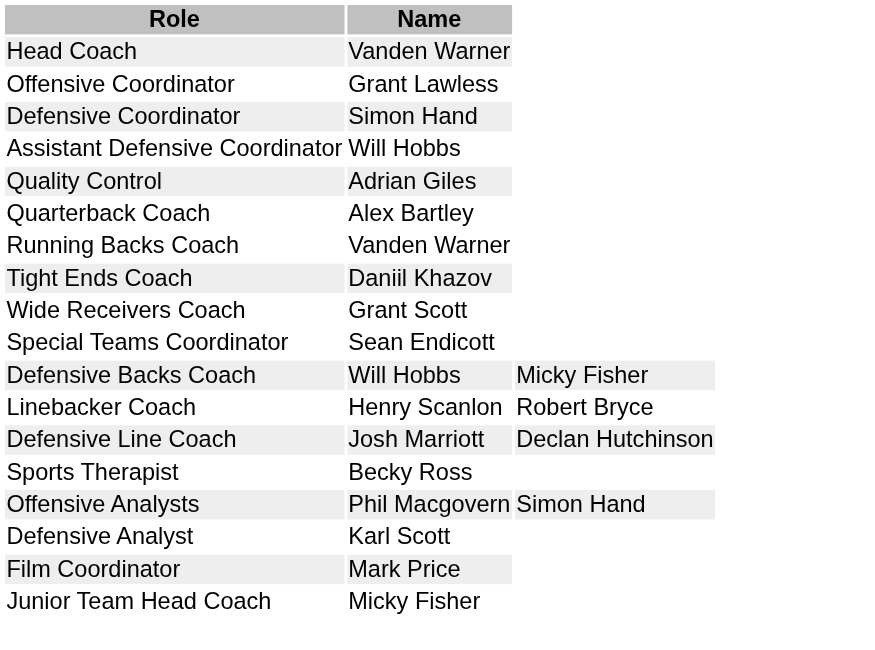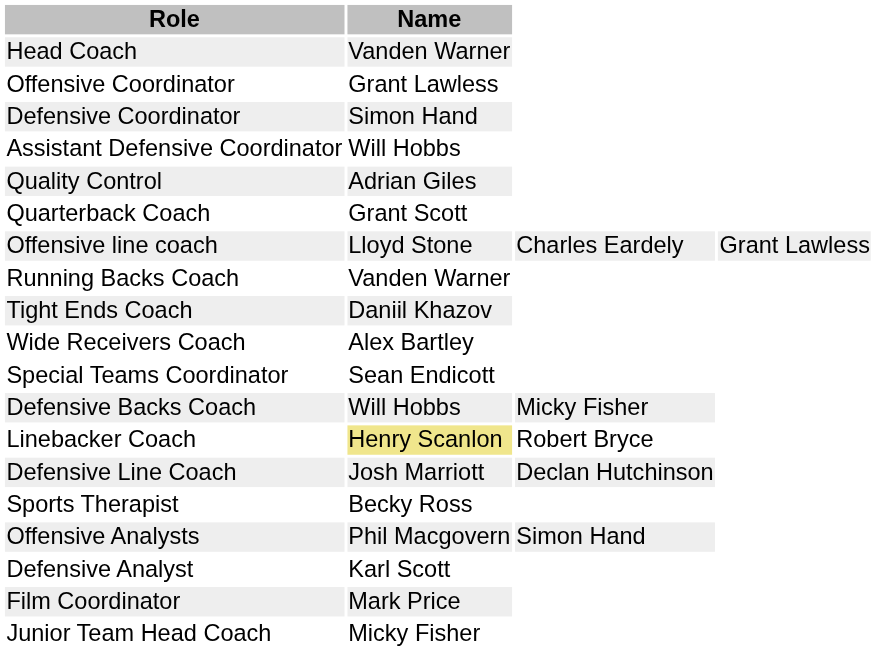Quarterback Coach | Name: Alex Bartley -> Grant Scott
+ row: Offensive line coach | Lloyd Stone | Charles Eardely | Grant Lawless
Wide Receivers Coach | Name: Grant Scott -> Alex Bartley
Linebacker Coach | Name: no background -> khaki background
